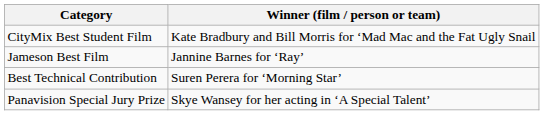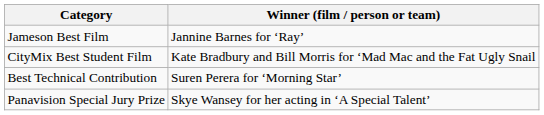rows swapped: Jameson Best Film <-> CityMix Best Student Film
